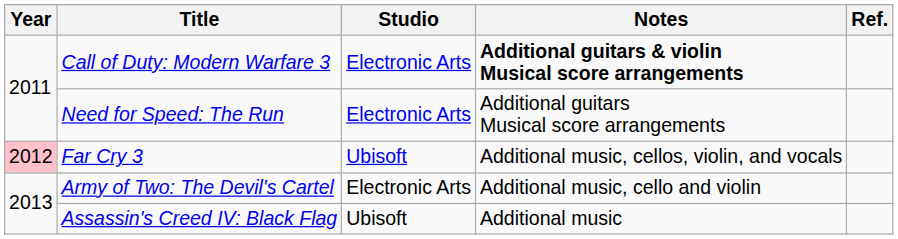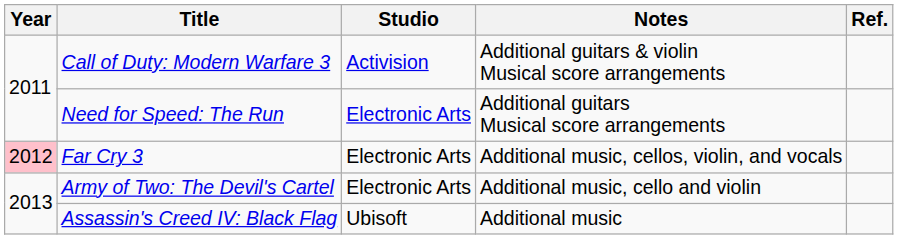Call of Duty: Modern Warfare 3 | Studio: Electronic Arts -> Activision
Call of Duty: Modern Warfare 3 | Notes: bold -> normal
Far Cry 3 | Studio: Ubisoft -> Electronic Arts
